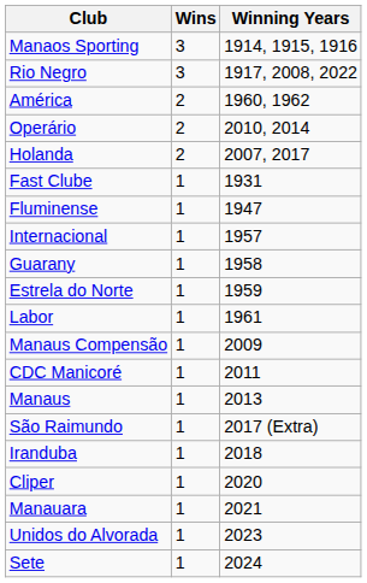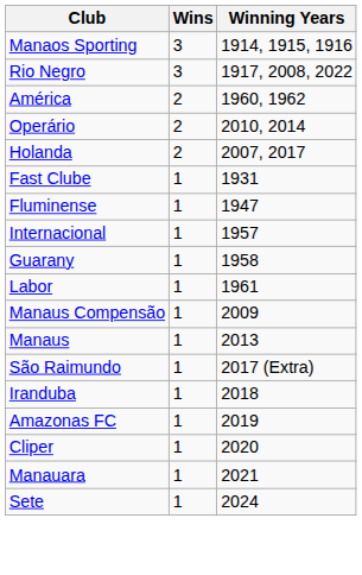- row: Estrela do Norte | 1 | 1959
- row: CDC Manicoré | 1 | 2011
+ row: Amazonas FC | 1 | 2019
- row: Unidos do Alvorada | 1 | 2023
